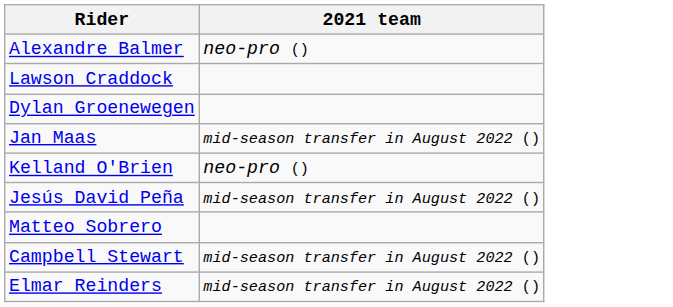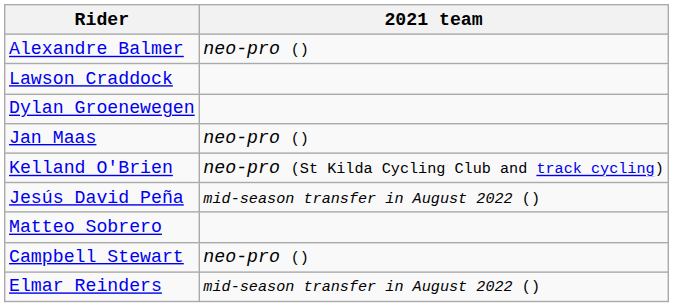Jan Maas | 2021 team: mid-season transfer in August 2022 () -> neo-pro ()
Kelland O'Brien | 2021 team: neo-pro () -> neo-pro (St Kilda Cycling Club and track cycling)
Campbell Stewart | 2021 team: mid-season transfer in August 2022 () -> neo-pro ()
